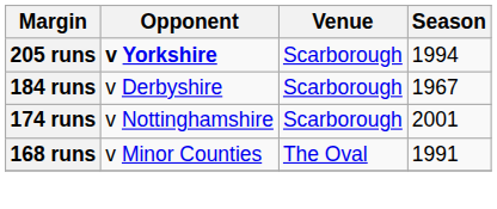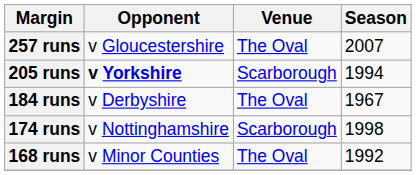+ row: 257 runs | v Gloucestershire | The Oval | 2007
184 runs | Venue: Scarborough -> The Oval
174 runs | Season: 2001 -> 1998
168 runs | Season: 1991 -> 1992
